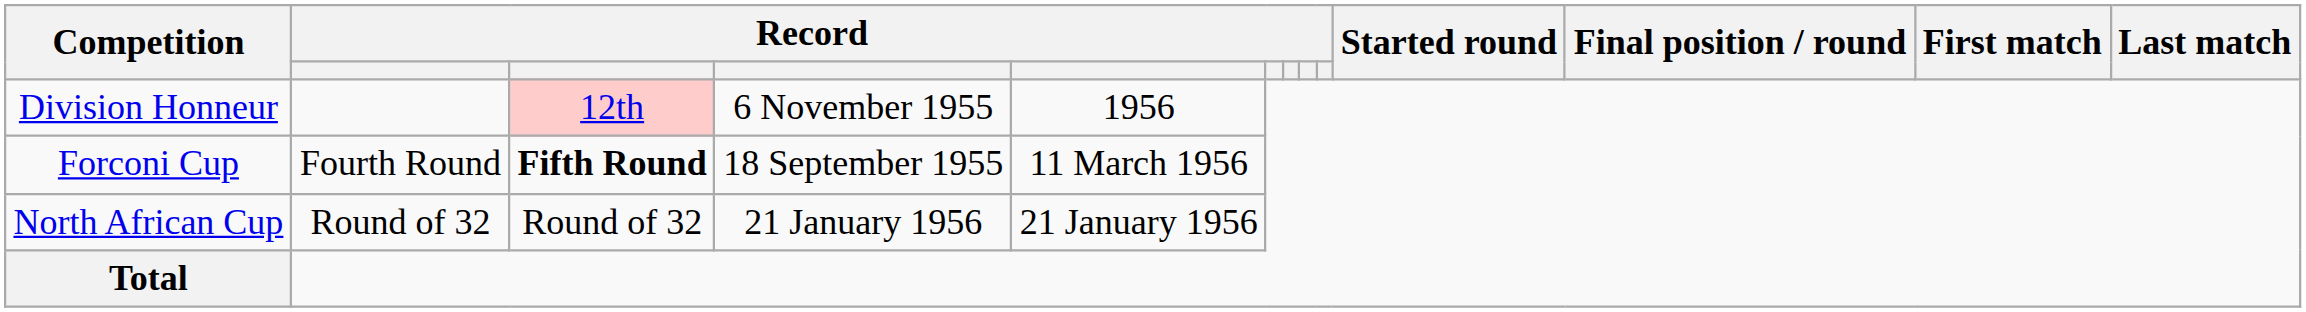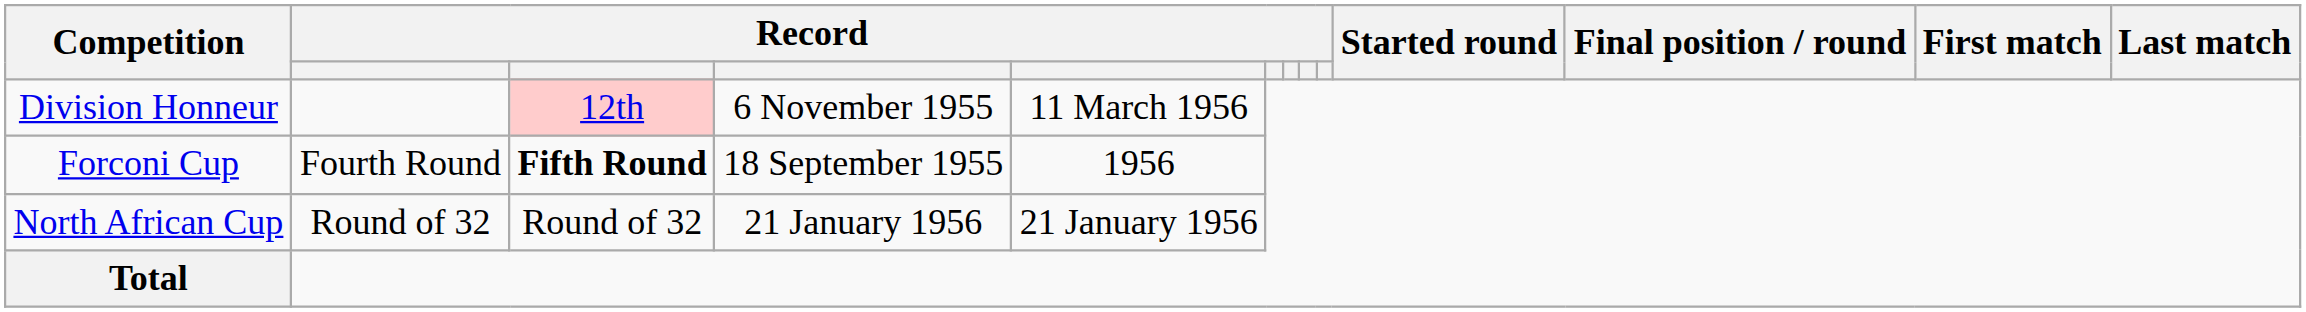Division Honneur | column 5: 1956 -> 11 March 1956
Forconi Cup | column 5: 11 March 1956 -> 1956
